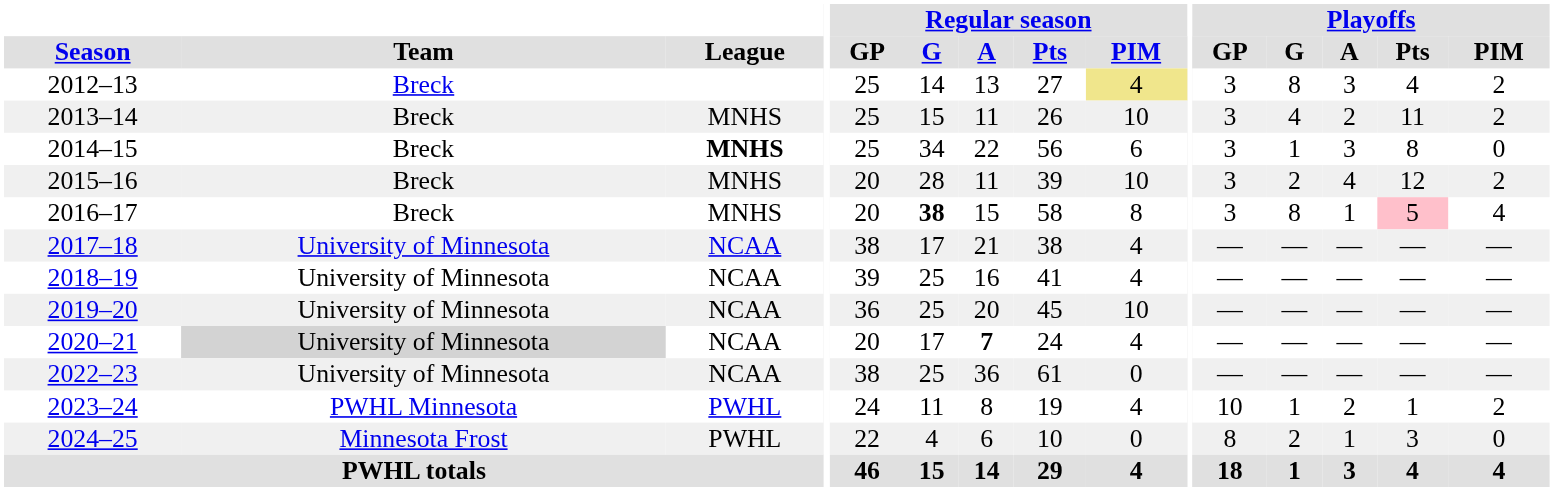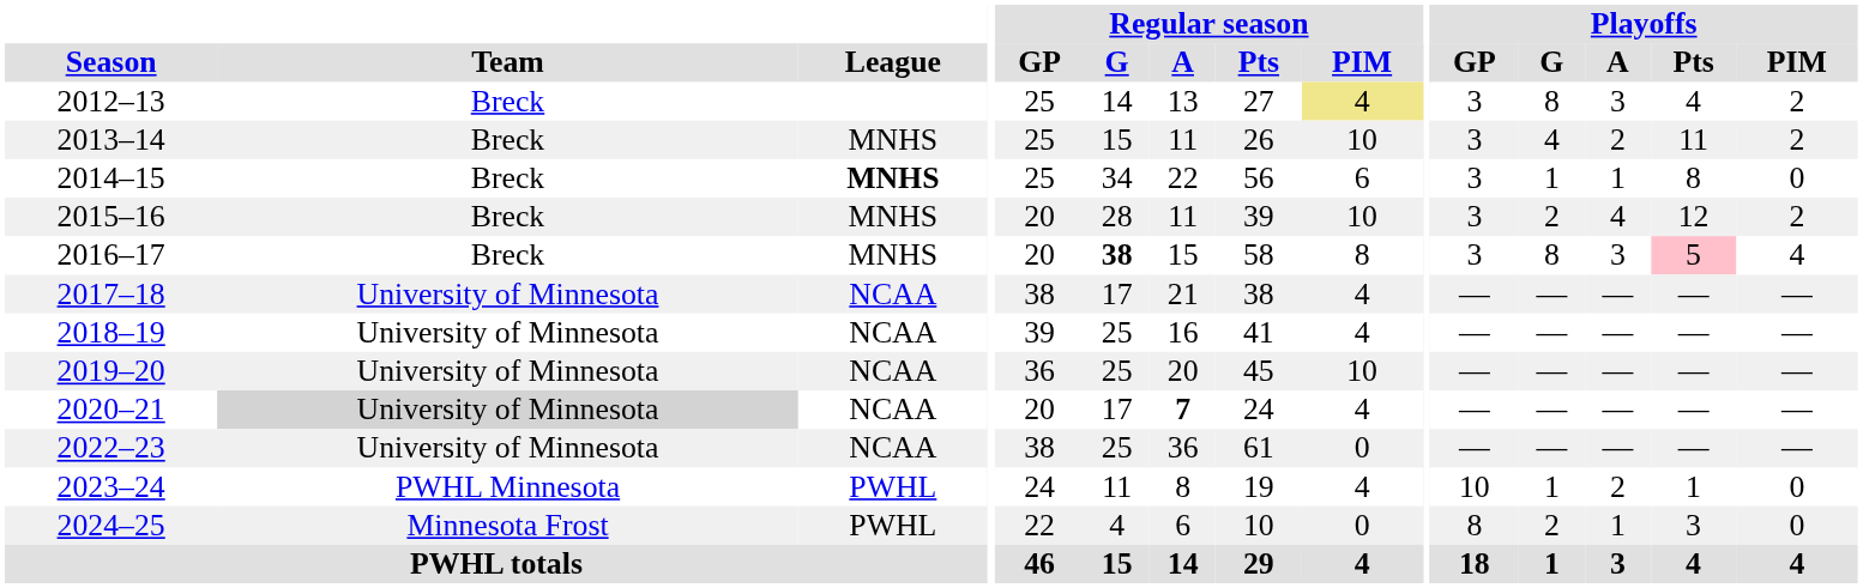2014–15 | Playoffs / A: 3 -> 1
2016–17 | Playoffs / A: 1 -> 3
2023–24 | Playoffs / PIM: 2 -> 0
